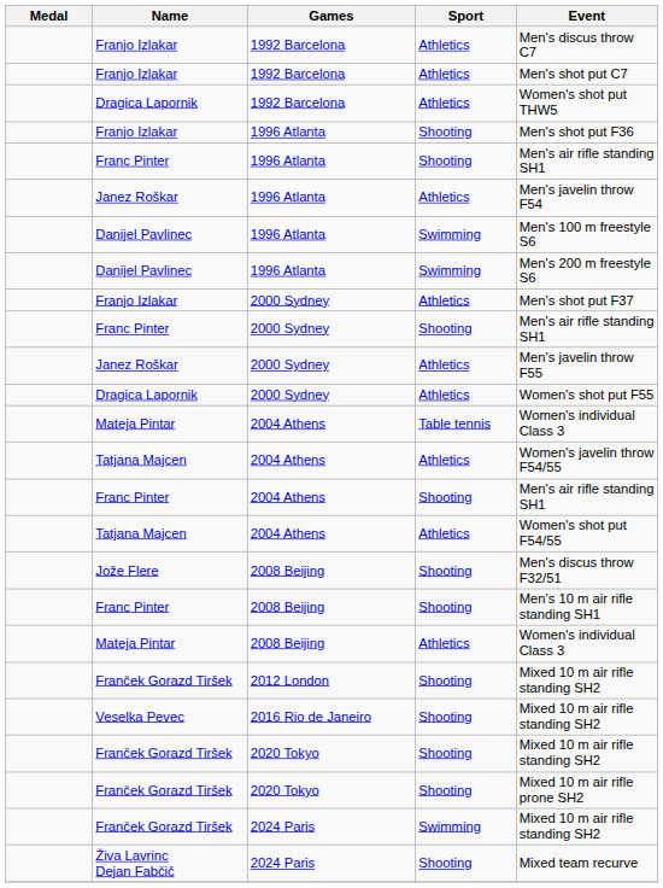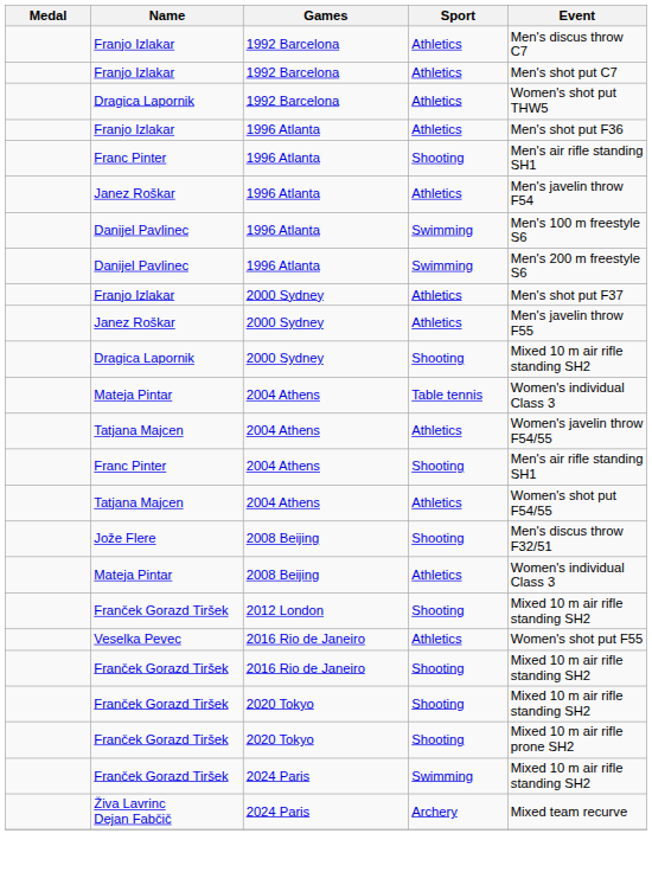Franjo Izlakar / 1996 Atlanta | Sport: Shooting -> Athletics
- row: Franc Pinter | 2000 Sydney | Shooting | Men's air rifle standing SH1
Dragica Lapornik / 2000 Sydney | Sport: Athletics -> Shooting
Dragica Lapornik / 2000 Sydney | Event: Women's shot put F55 -> Mixed 10 m air rifle standing SH2
- row: Franc Pinter | 2008 Beijing | Shooting | Men's 10 m air rifle standing SH1
Veselka Pevec | Sport: Shooting -> Athletics
Veselka Pevec | Event: Mixed 10 m air rifle standing SH2 -> Women's shot put F55
+ row: Franček Gorazd Tiršek | 2016 Rio de Janeiro | Shooting | Mixed 10 m air rifle standing SH2
Živa Lavrinc Dejan Fabčič | Sport: Shooting -> Archery
